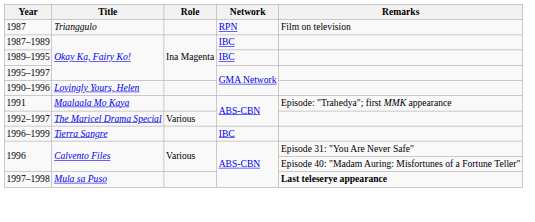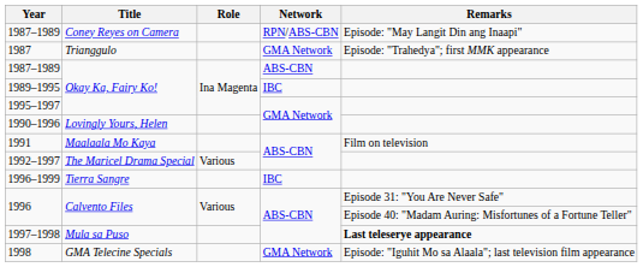+ row: 1987–1989 | Coney Reyes on Camera | RPN/ABS-CBN | Episode: "May Langit Din ang Inaapi"
1987 | Network: RPN -> GMA Network
1987 | Remarks: Film on television -> Episode: "Trahedya"; first MMK appearance
1987–1989 / Okay Ka, Fairy Ko! | Network: IBC -> ABS-CBN
1991 | Remarks: Episode: "Trahedya"; first MMK appearance -> Film on television
+ row: 1998 | GMA Telecine Specials | GMA Network | Episode: "Iguhit Mo sa Alaala"; last television film appearance
